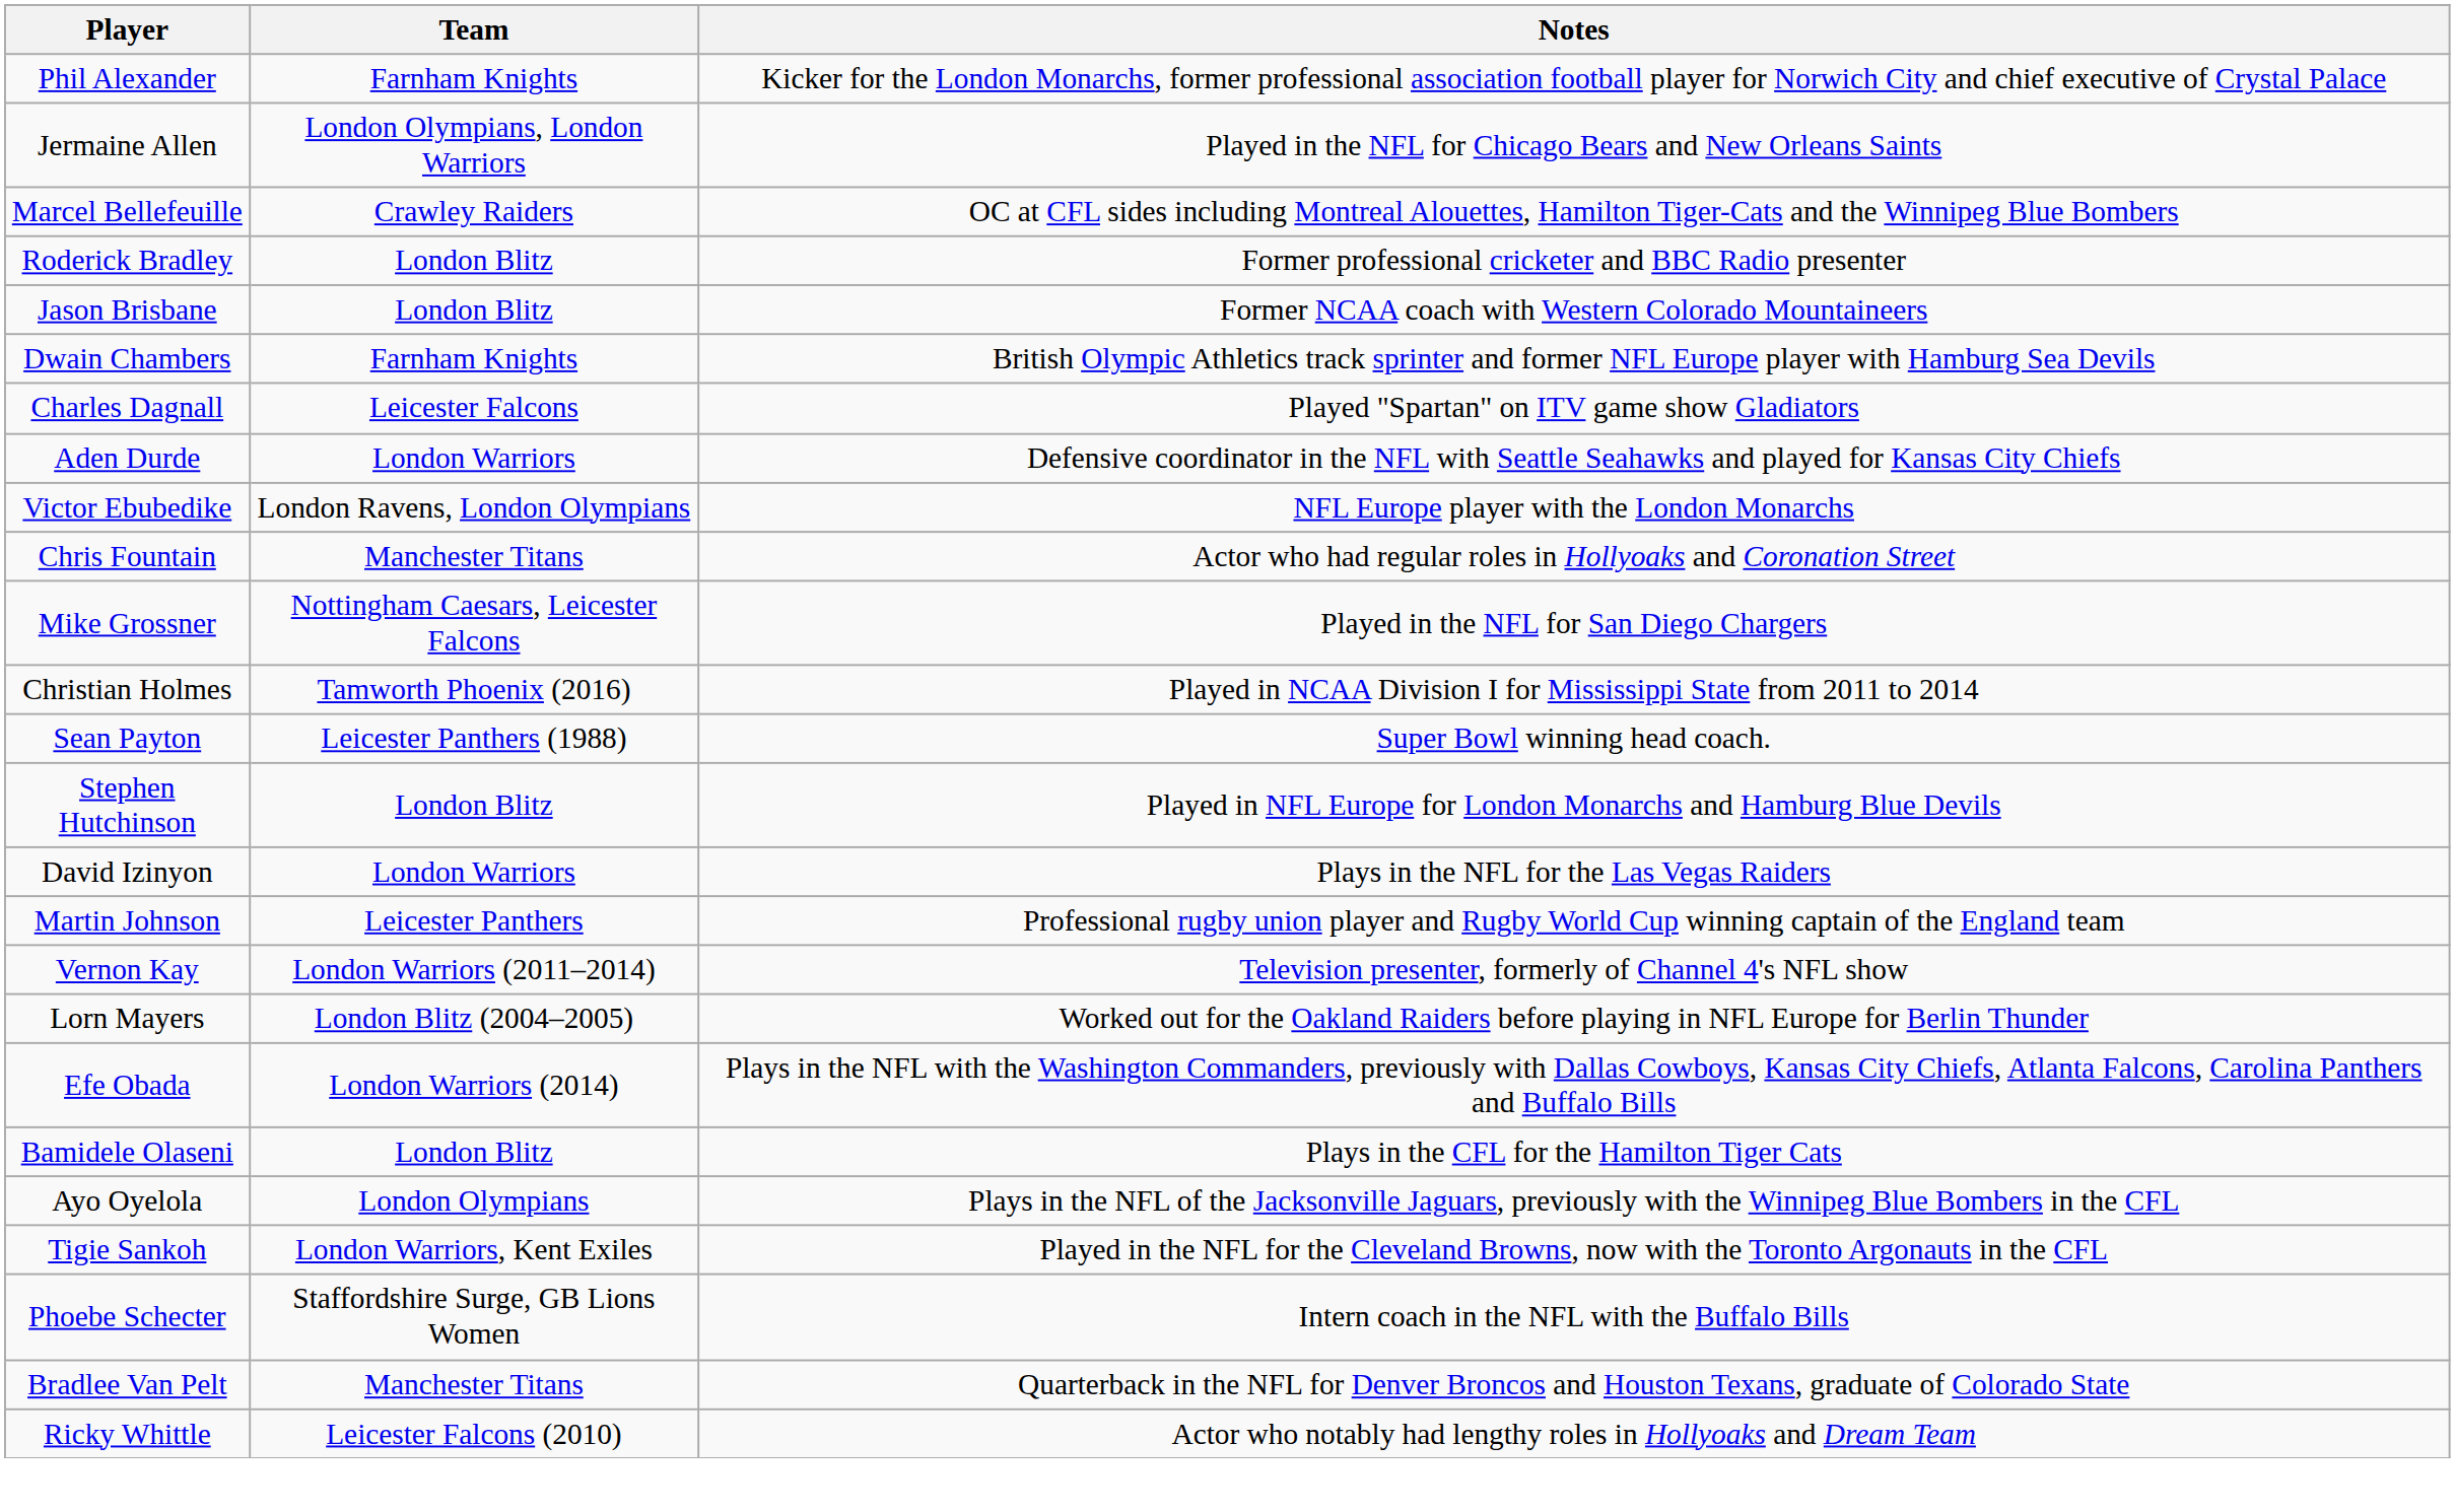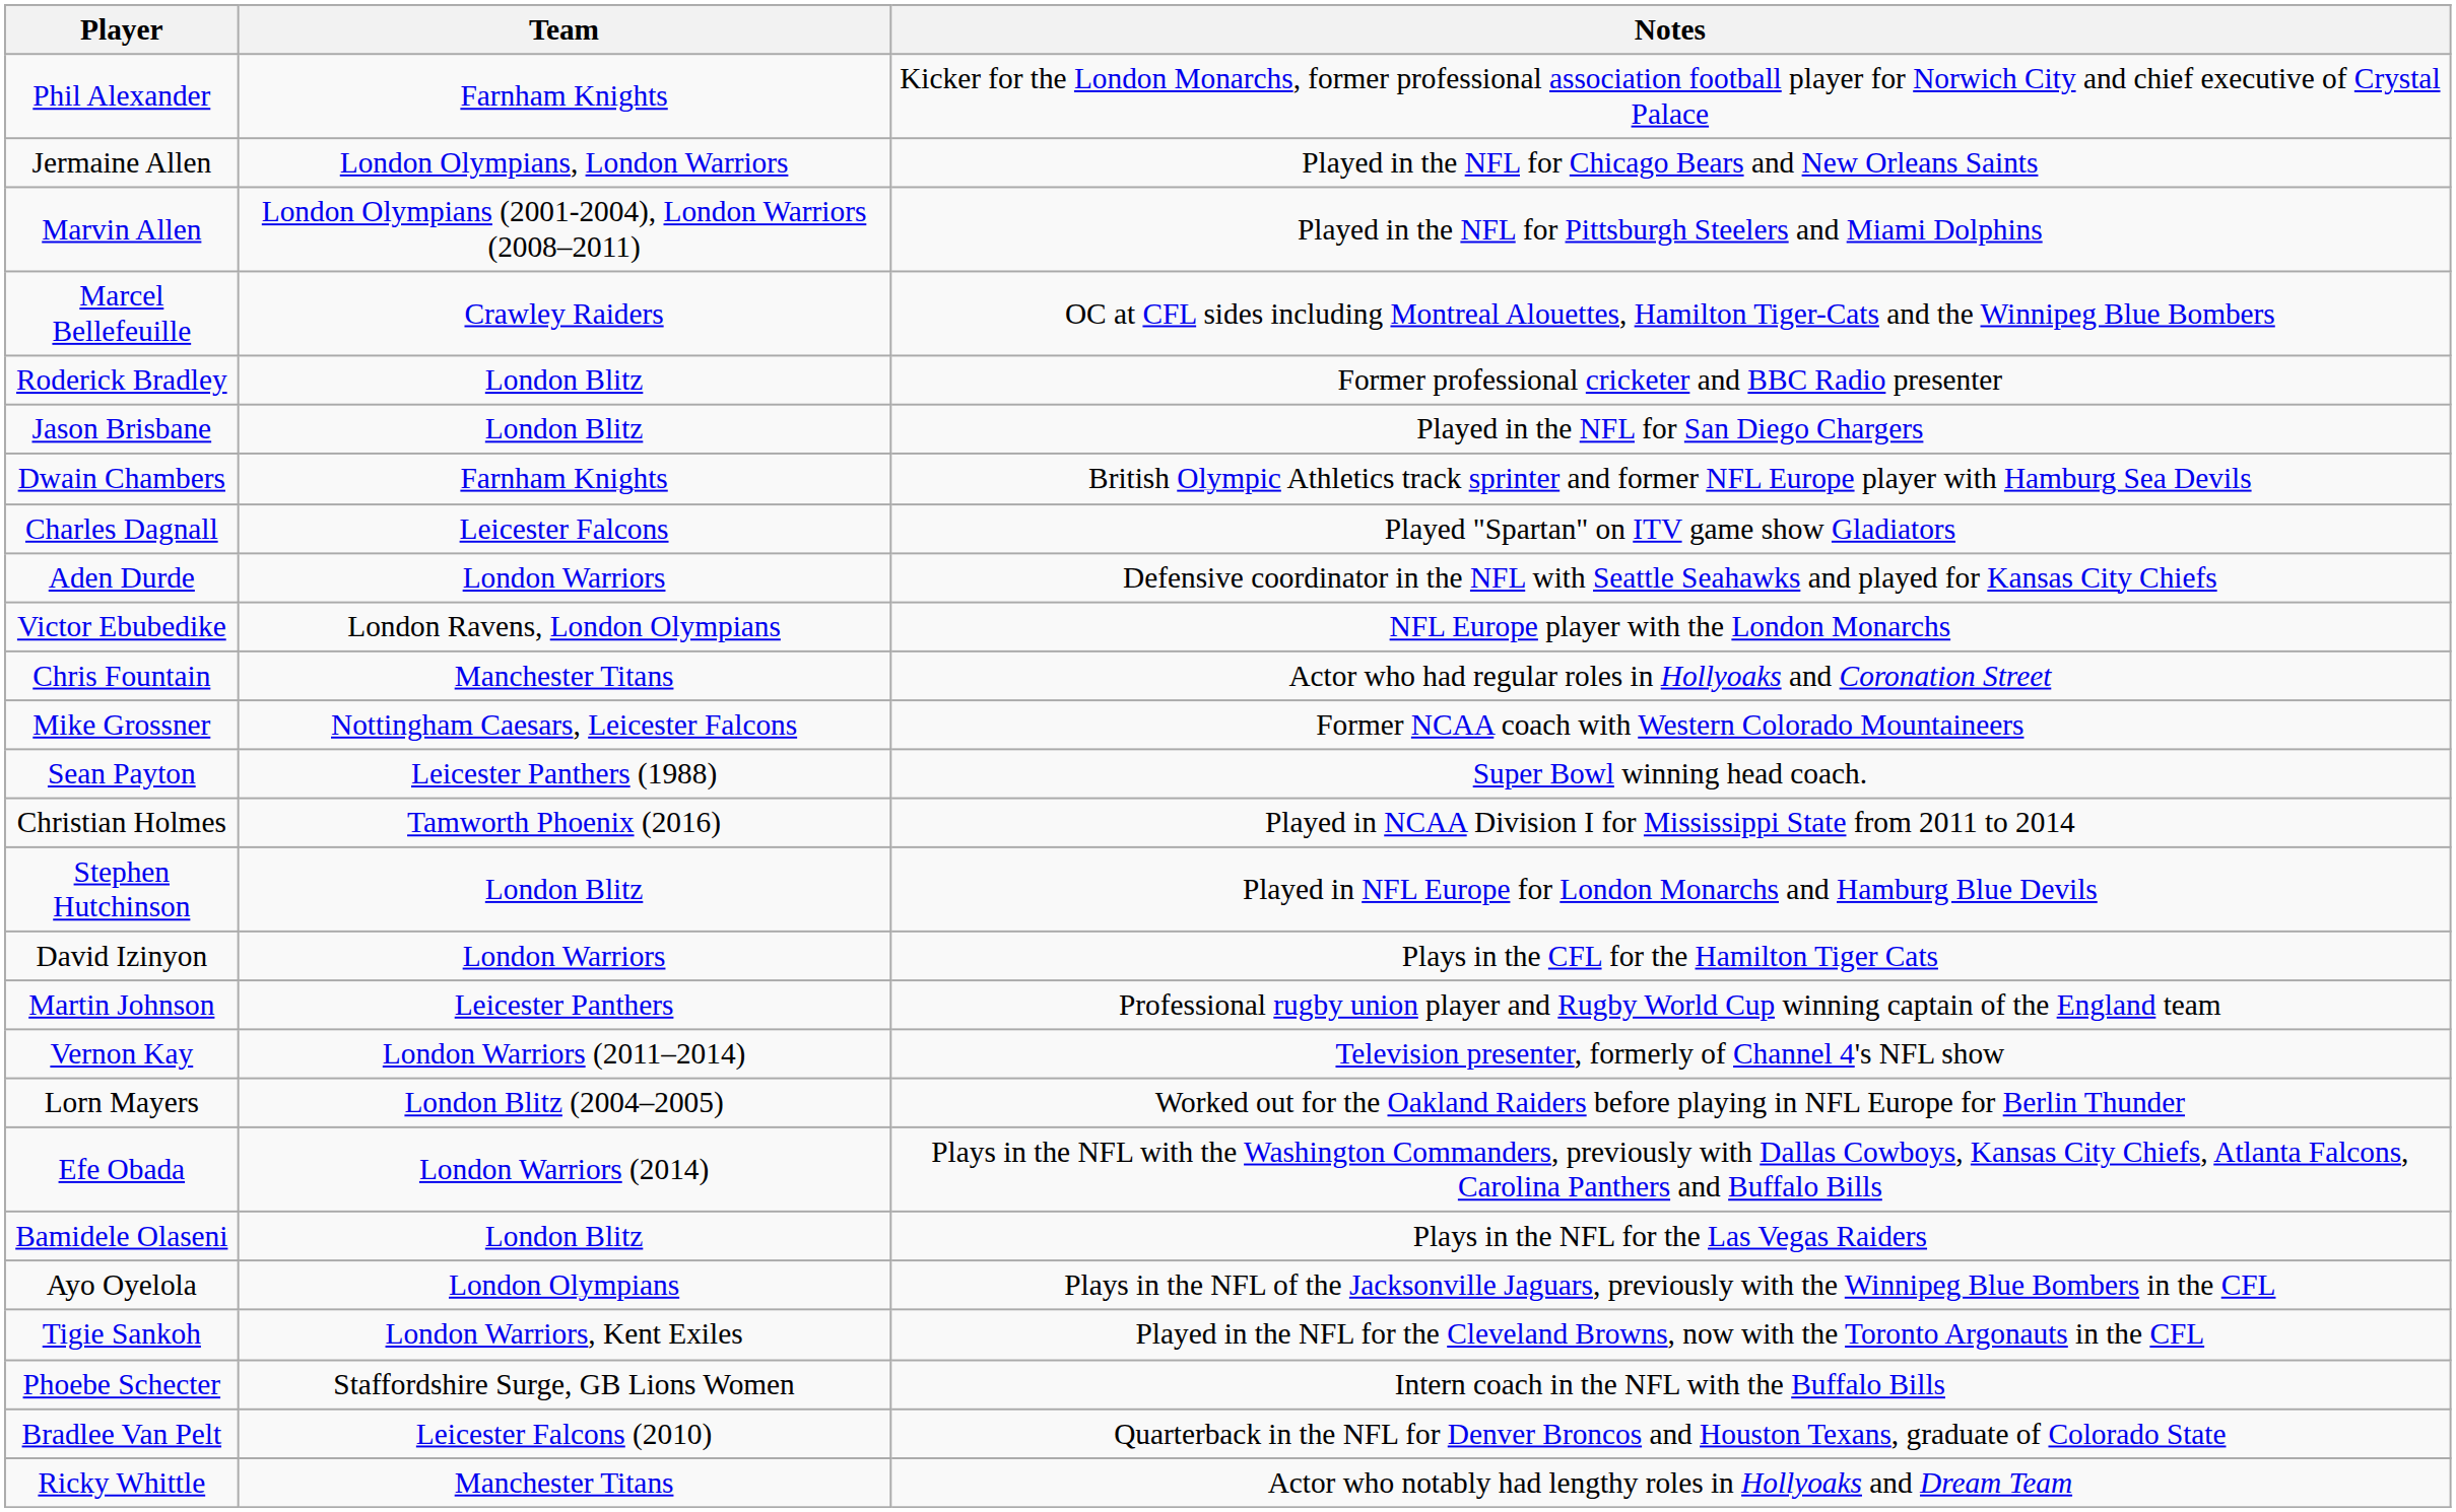+ row: Marvin Allen | London Olympians (2001-2004), London Warriors (2008–2011) | Played in the NFL for Pittsburgh Steelers and Miami Dolphins
Jason Brisbane | Notes: Former NCAA coach with Western Colorado Mountaineers -> Played in the NFL for San Diego Chargers
Mike Grossner | Notes: Played in the NFL for San Diego Chargers -> Former NCAA coach with Western Colorado Mountaineers
rows swapped: Sean Payton <-> Christian Holmes
David Izinyon | Notes: Plays in the NFL for the Las Vegas Raiders -> Plays in the CFL for the Hamilton Tiger Cats
Bamidele Olaseni | Notes: Plays in the CFL for the Hamilton Tiger Cats -> Plays in the NFL for the Las Vegas Raiders
Bradlee Van Pelt | Team: Manchester Titans -> Leicester Falcons (2010)
Ricky Whittle | Team: Leicester Falcons (2010) -> Manchester Titans
